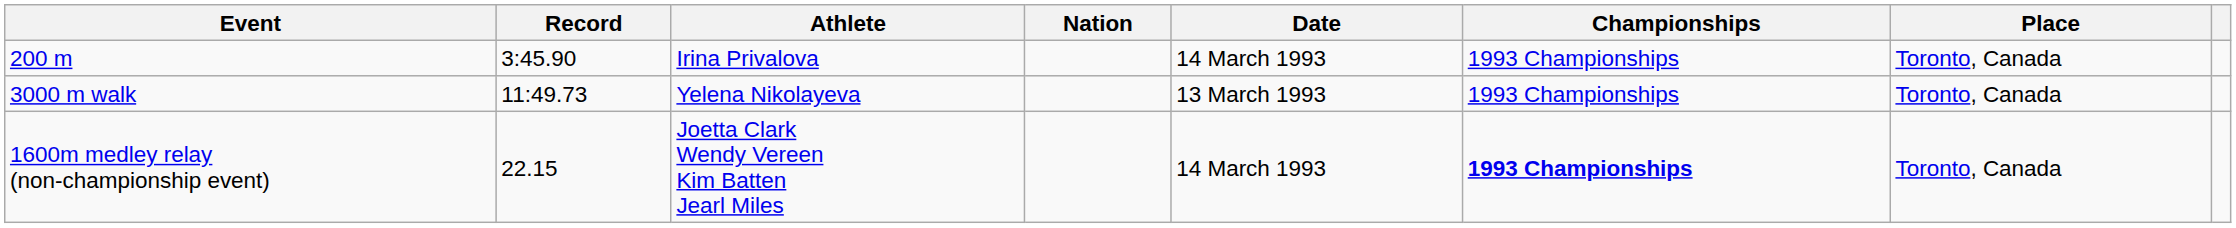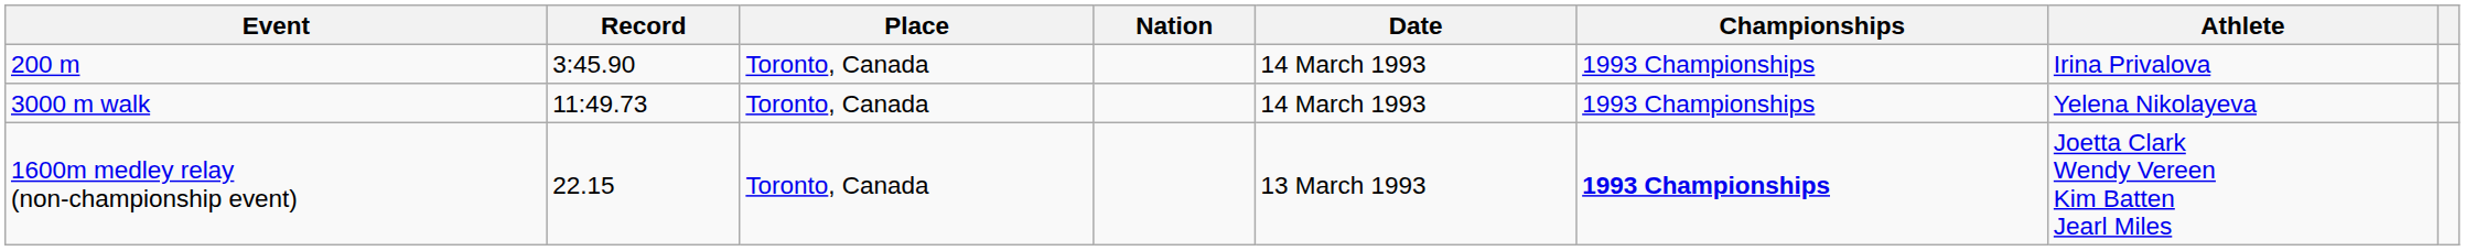columns swapped: Athlete <-> Place
3000 m walk | Date: 13 March 1993 -> 14 March 1993
1600m medley relay (non-championship event) | Date: 14 March 1993 -> 13 March 1993
